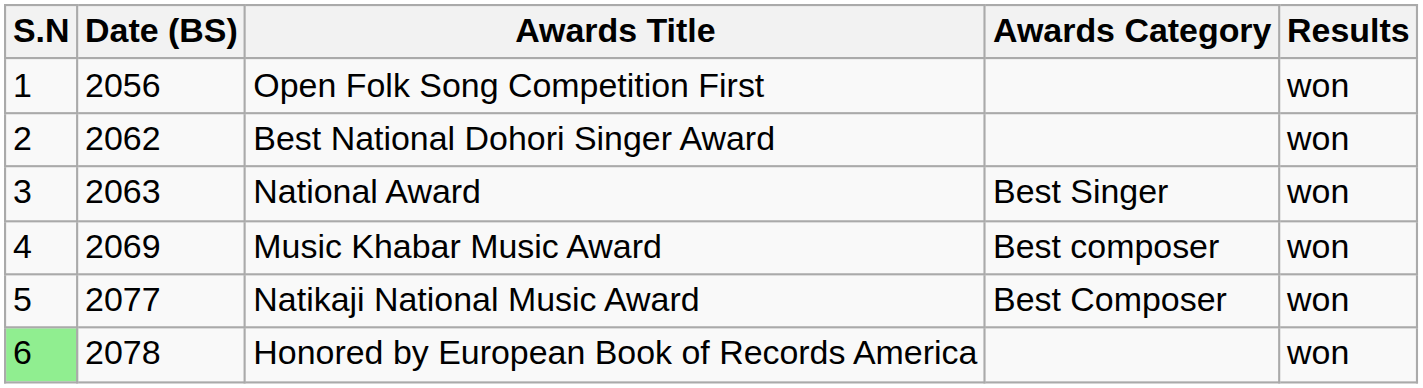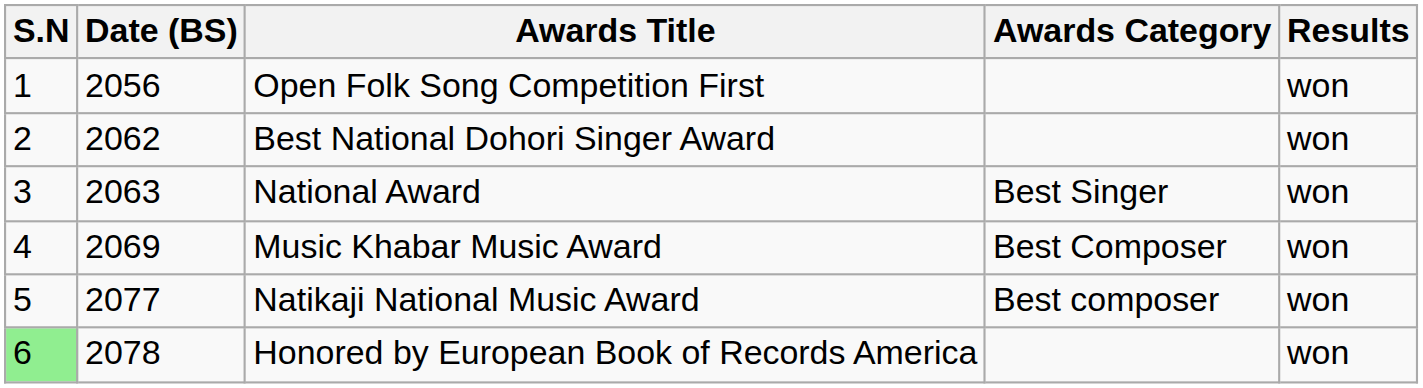Music Khabar Music Award | Awards Category: Best composer -> Best Composer
Natikaji National Music Award | Awards Category: Best Composer -> Best composer
